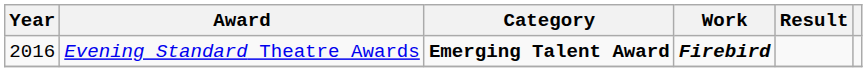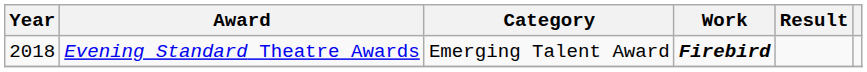Evening Standard Theatre Awards | Year: 2016 -> 2018
Evening Standard Theatre Awards | Category: bold -> normal
